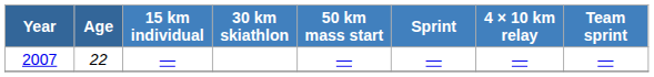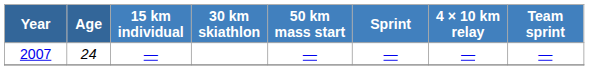2007 | Age: 22 -> 24
